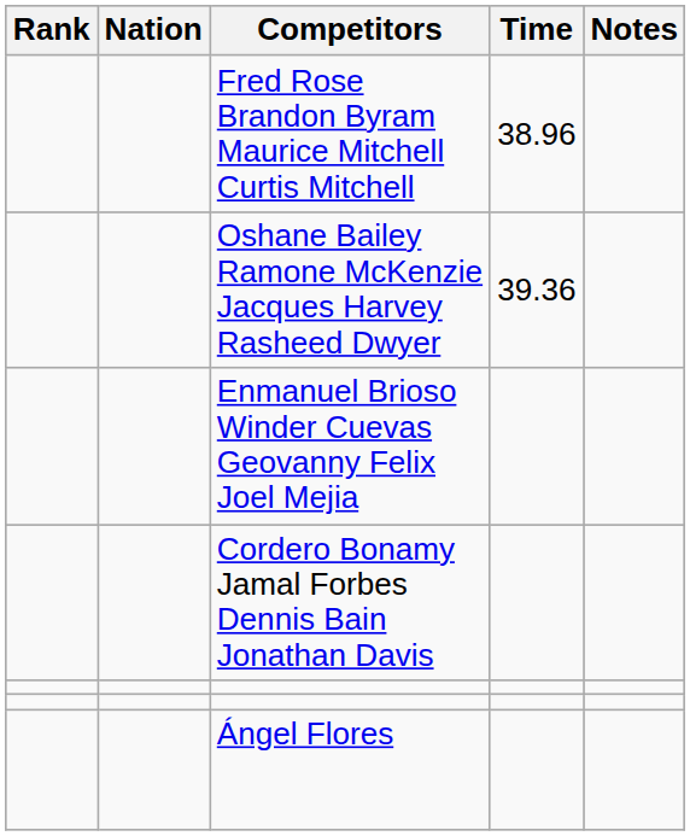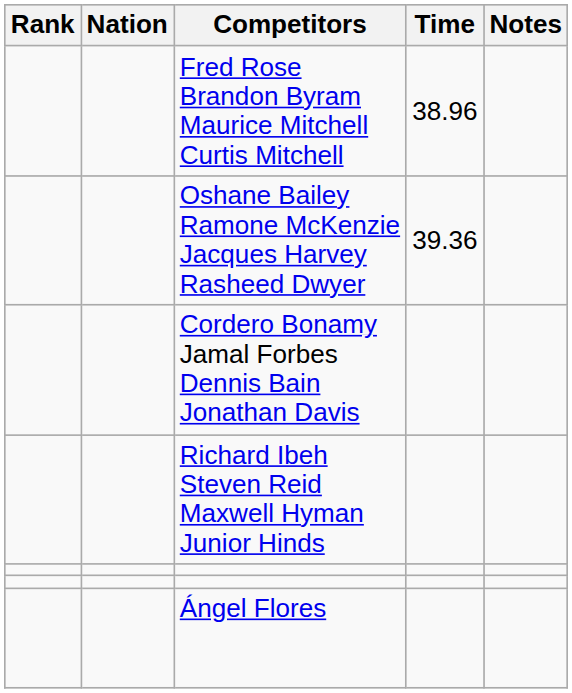- row: Enmanuel Brioso Winder Cuevas Geovanny Felix Joel Mejia
+ row: Richard Ibeh Steven Reid Maxwell Hyman Junior Hinds
